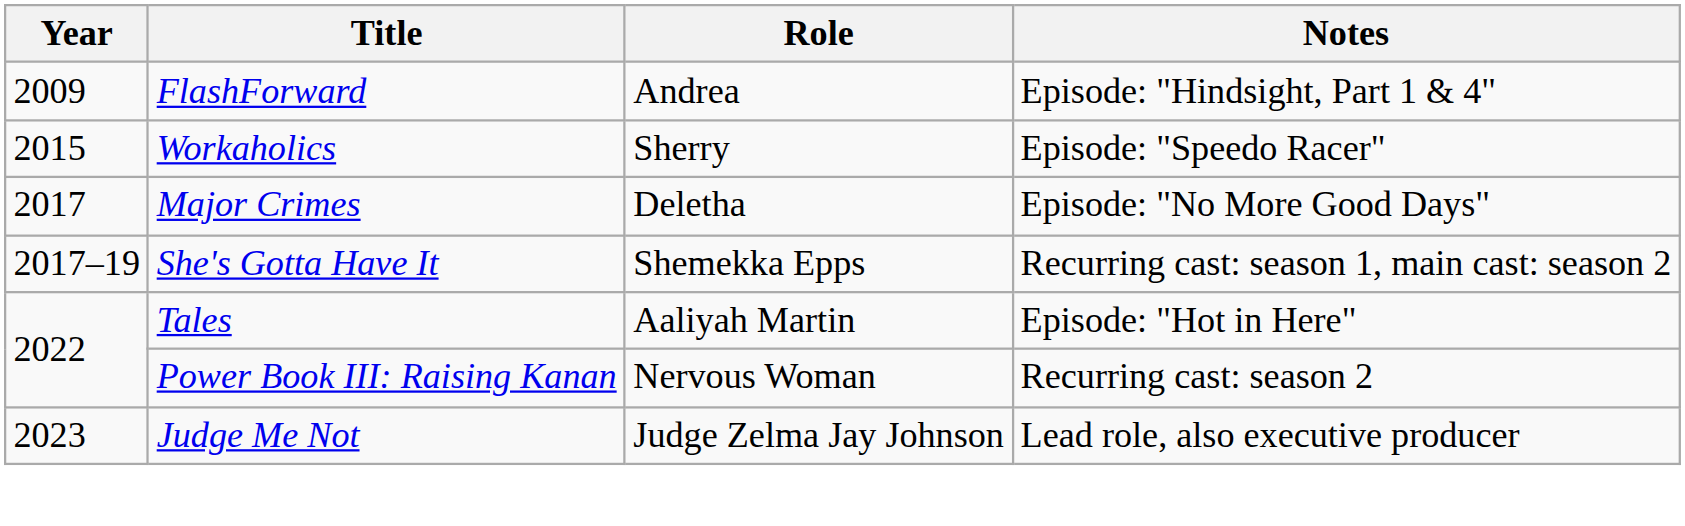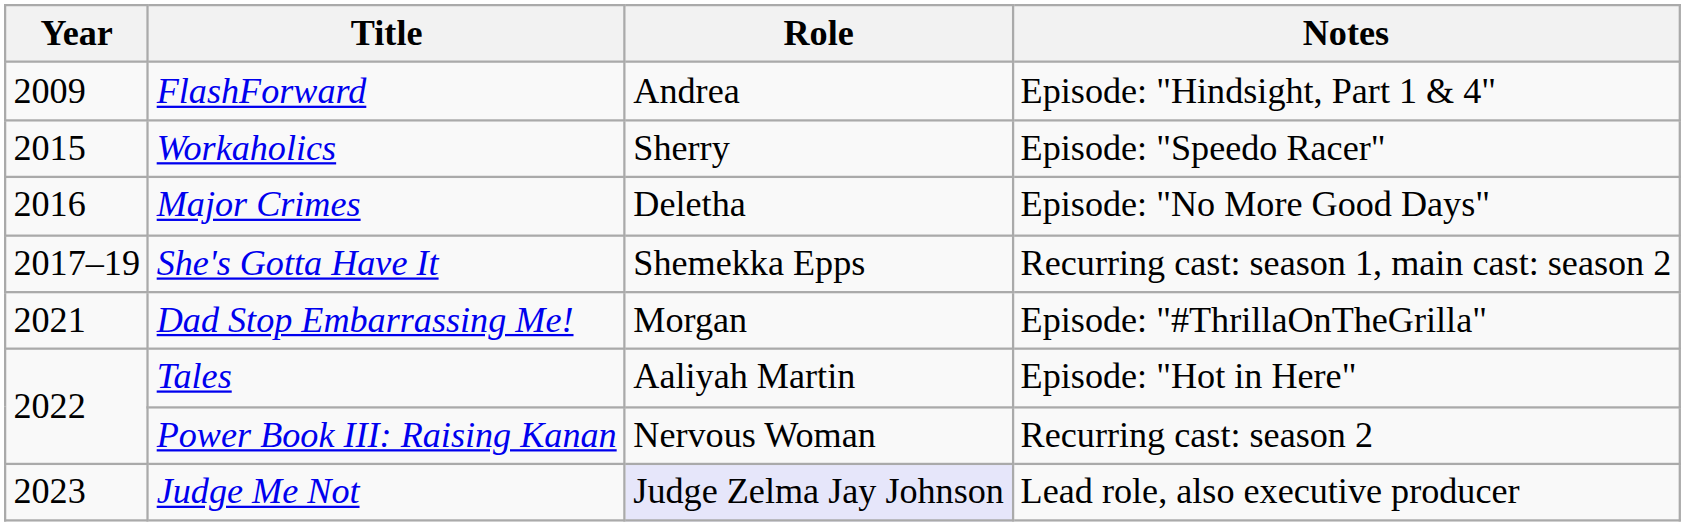Major Crimes | Year: 2017 -> 2016
+ row: 2021 | Dad Stop Embarrassing Me! | Morgan | Episode: "#ThrillaOnTheGrilla"
Judge Me Not | Role: no background -> lavender background
